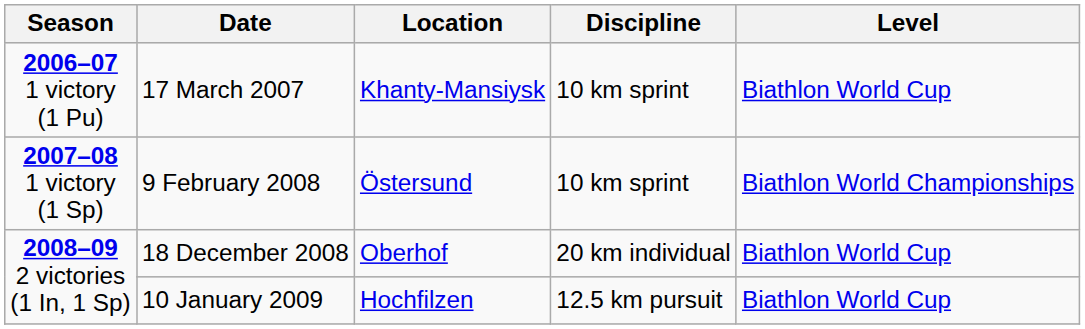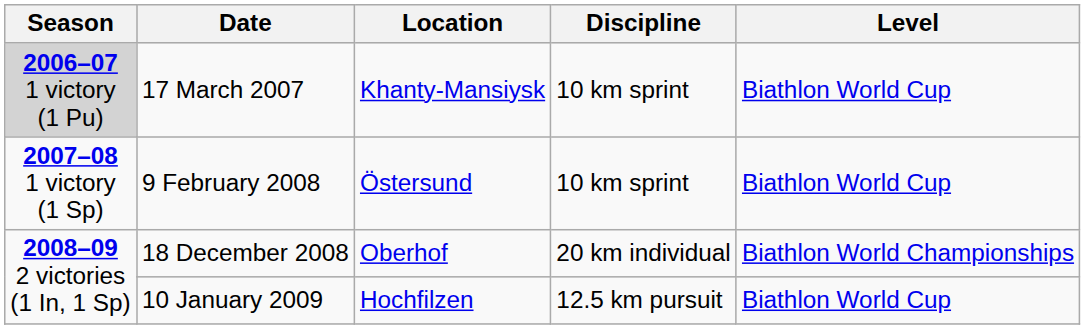17 March 2007 | Season: no background -> lightgrey background
9 February 2008 | Level: Biathlon World Championships -> Biathlon World Cup
18 December 2008 | Level: Biathlon World Cup -> Biathlon World Championships
